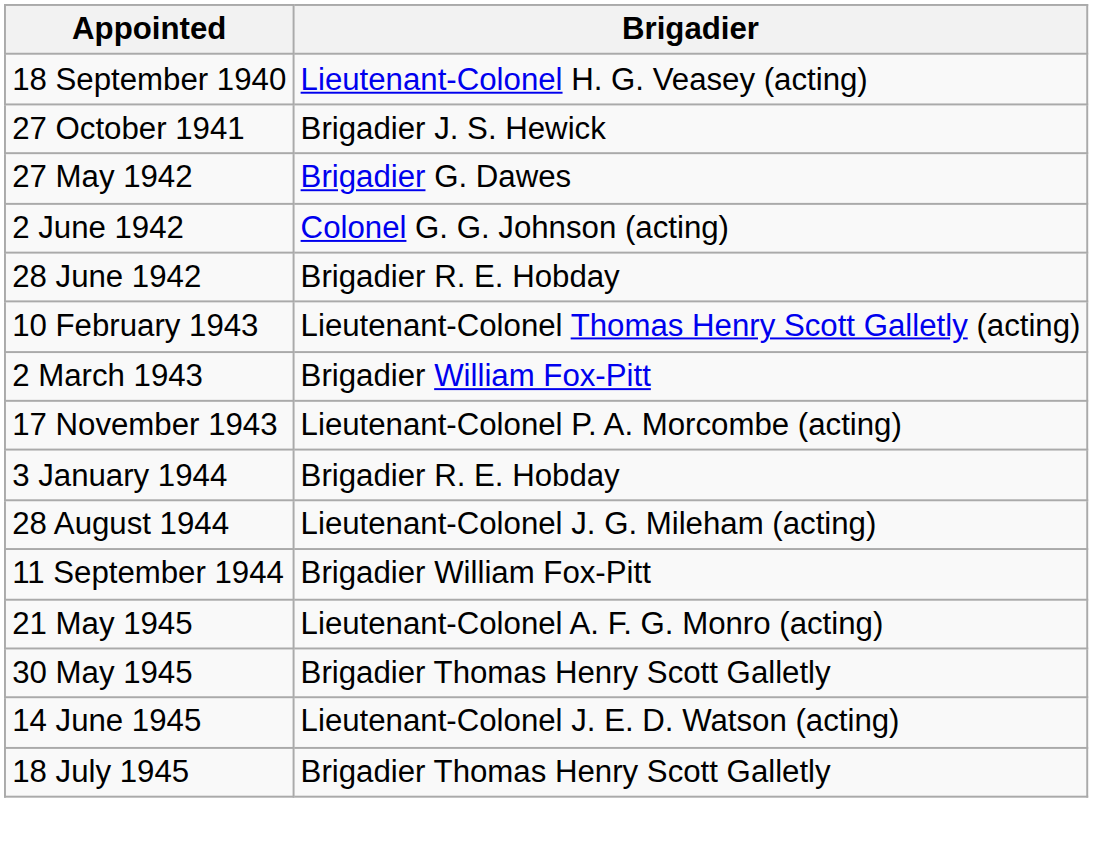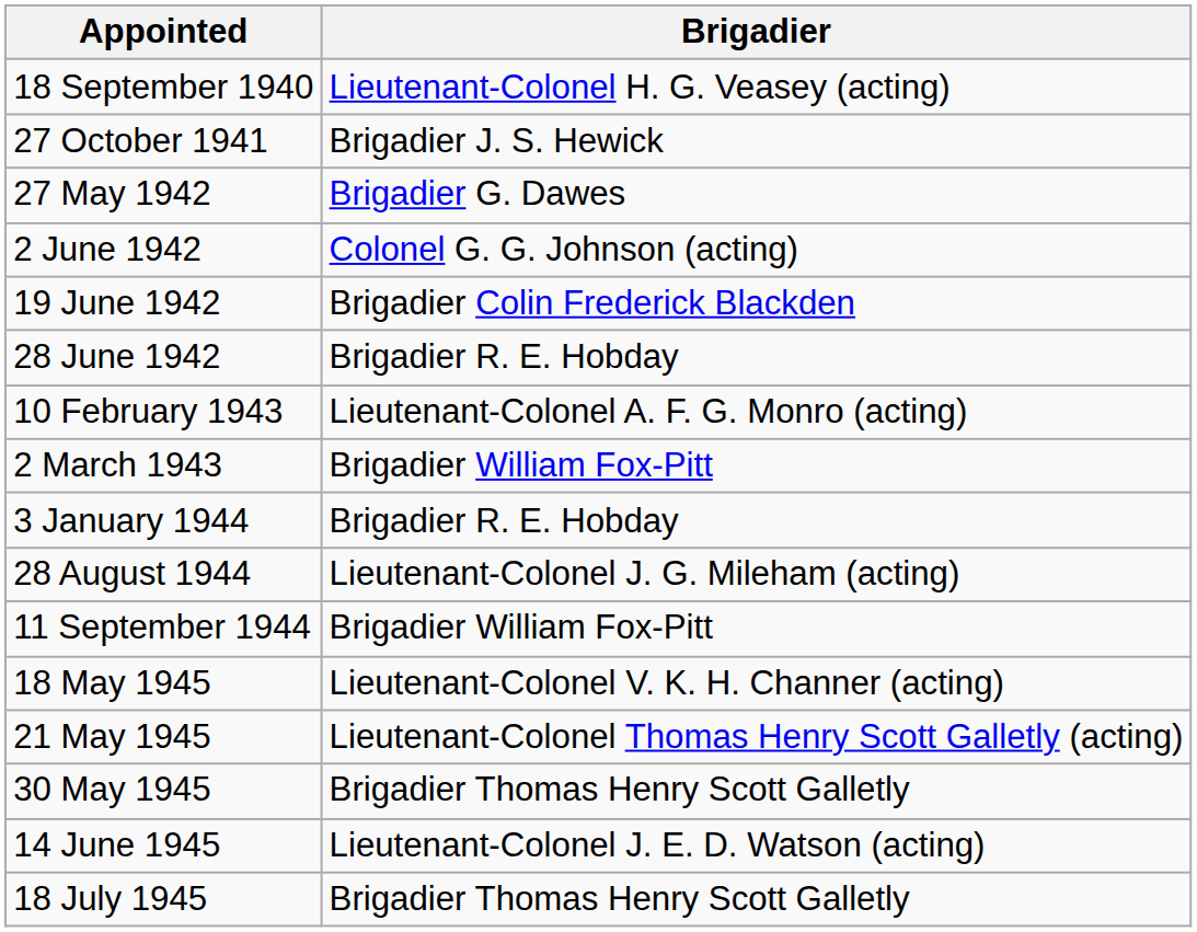+ row: 19 June 1942 | Brigadier Colin Frederick Blackden
10 February 1943 | Brigadier: Lieutenant-Colonel Thomas Henry Scott Galletly (acting) -> Lieutenant-Colonel A. F. G. Monro (acting)
- row: 17 November 1943 | Lieutenant-Colonel P. A. Morcombe (acting)
+ row: 18 May 1945 | Lieutenant-Colonel V. K. H. Channer (acting)
21 May 1945 | Brigadier: Lieutenant-Colonel A. F. G. Monro (acting) -> Lieutenant-Colonel Thomas Henry Scott Galletly (acting)
